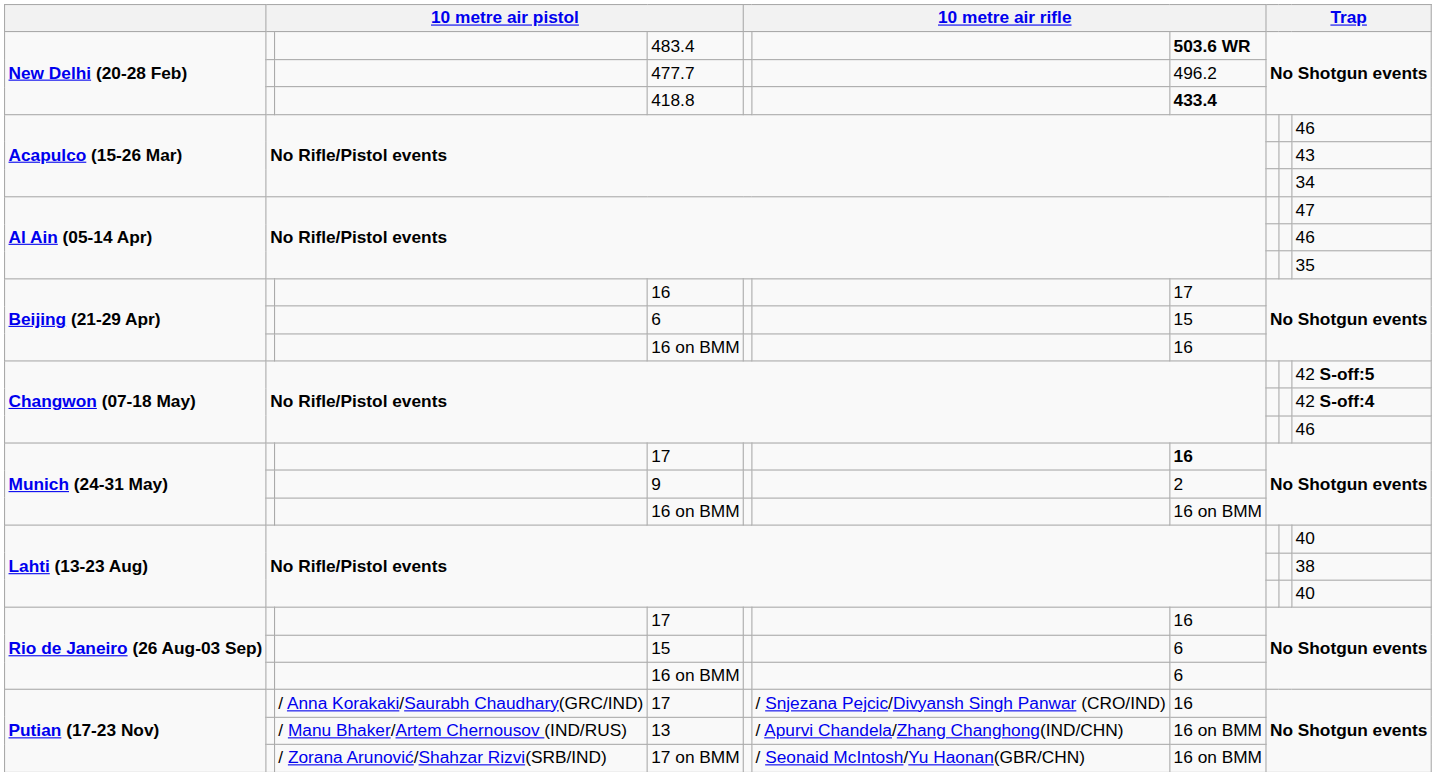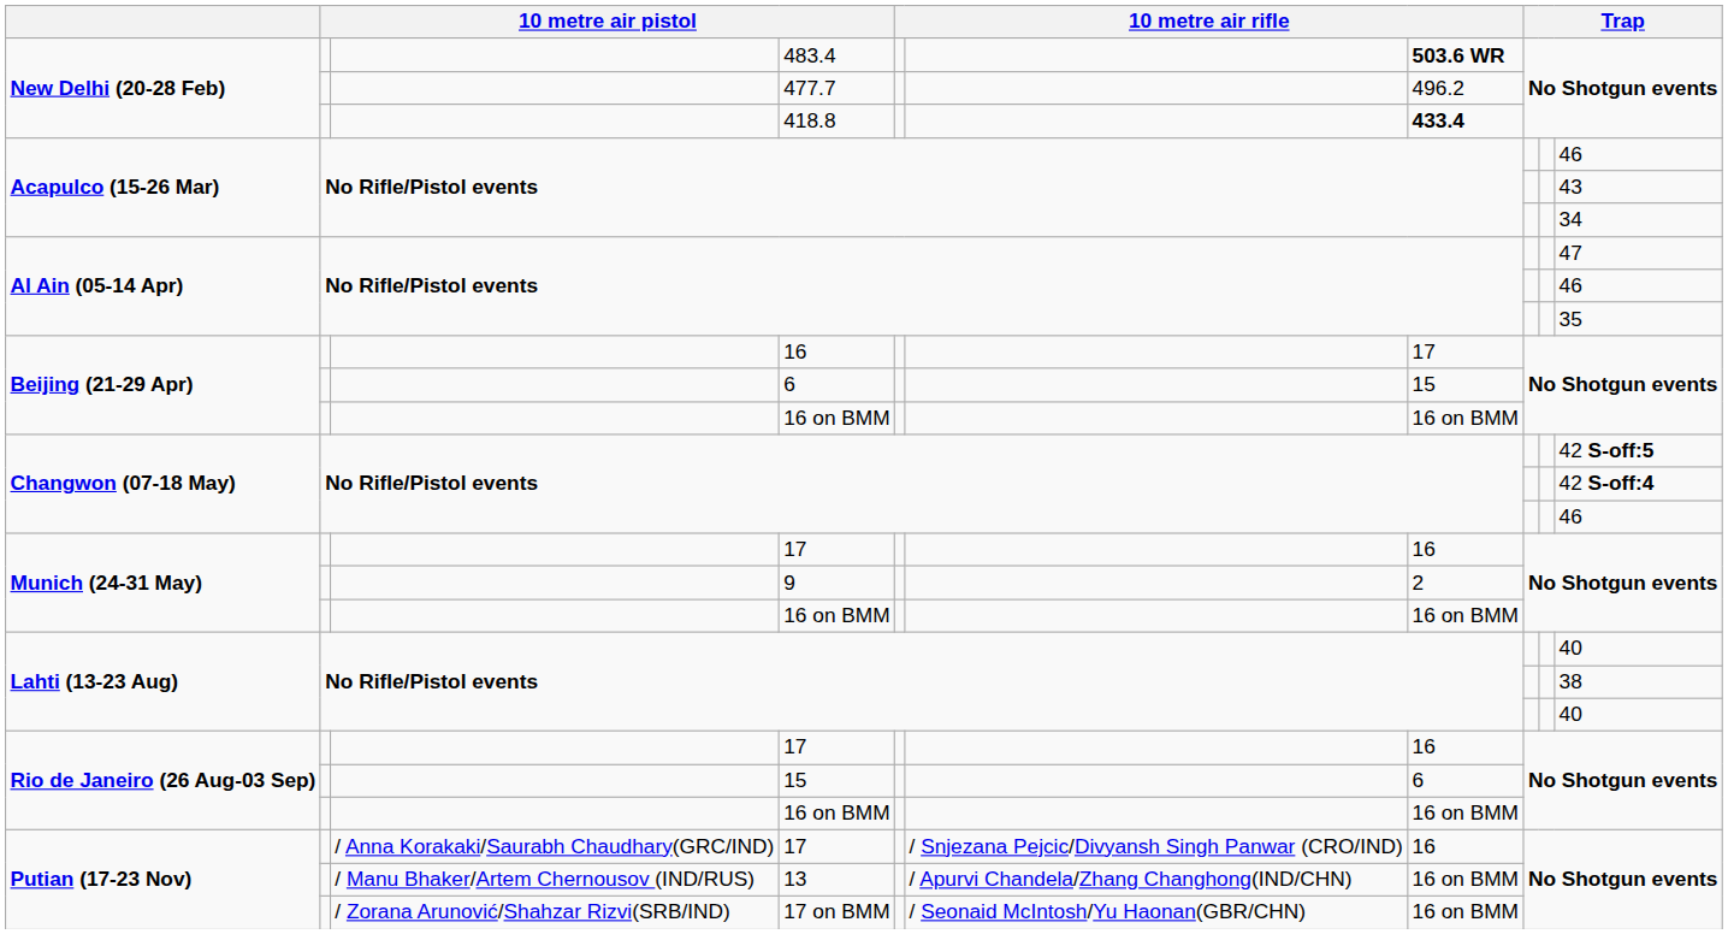Beijing (21-29 Apr) / 16 on BMM | column 7: 16 -> 16 on BMM
Munich (24-31 May) / 17 | column 7: bold -> normal
Rio de Janeiro (26 Aug-03 Sep) / 16 on BMM | column 7: 6 -> 16 on BMM
